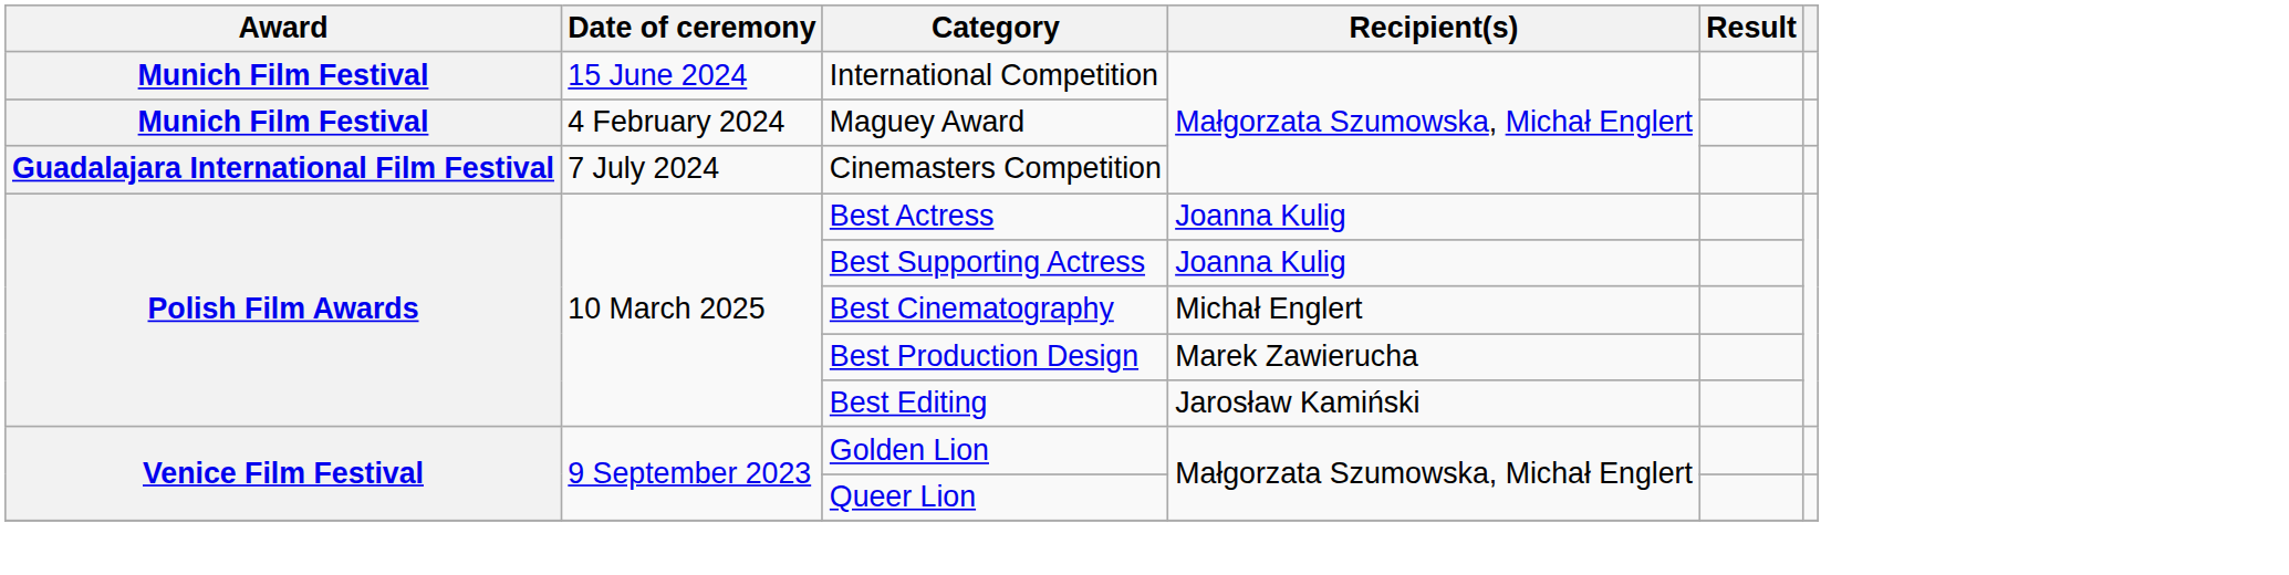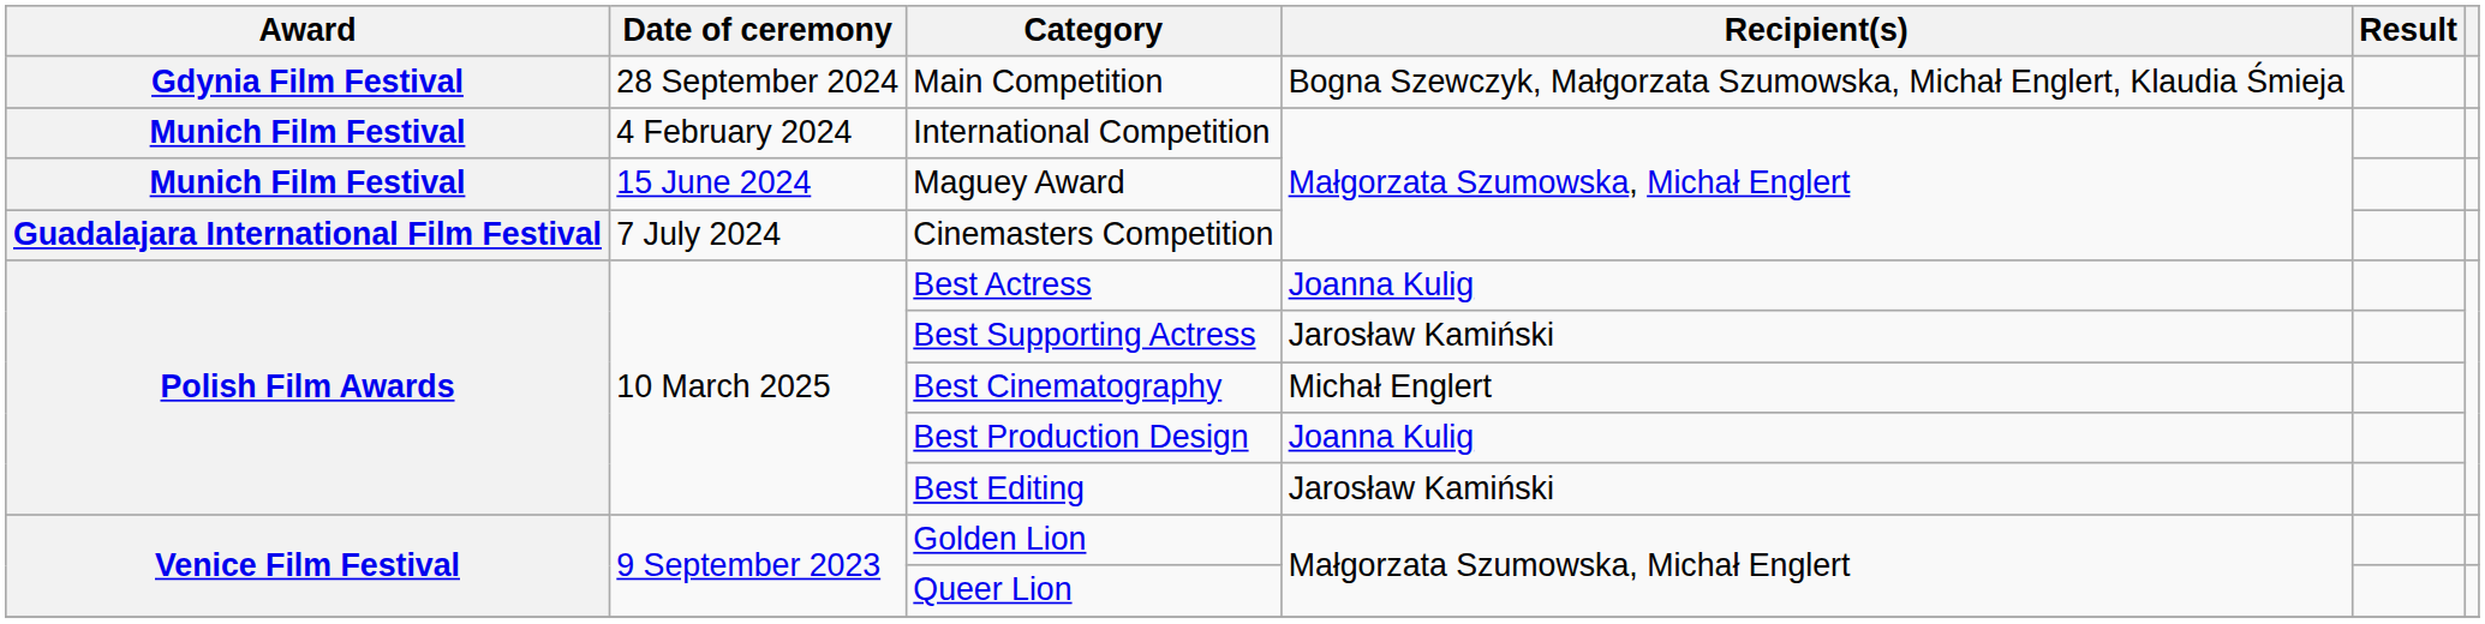+ row: Gdynia Film Festival | 28 September 2024 | Main Competition | Bogna Szewczyk, Małgorzata Szumowska, Michał Englert, Klaudia Śmieja
International Competition | Date of ceremony: 15 June 2024 -> 4 February 2024
Maguey Award | Date of ceremony: 4 February 2024 -> 15 June 2024
Best Supporting Actress | Recipient(s): Joanna Kulig -> Jarosław Kamiński
Best Production Design | Recipient(s): Marek Zawierucha -> Joanna Kulig
